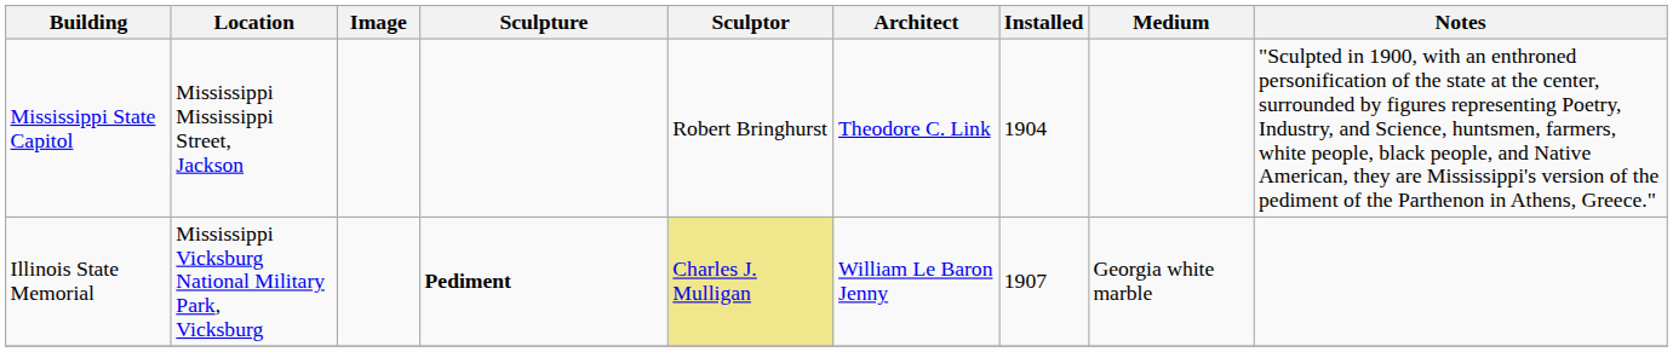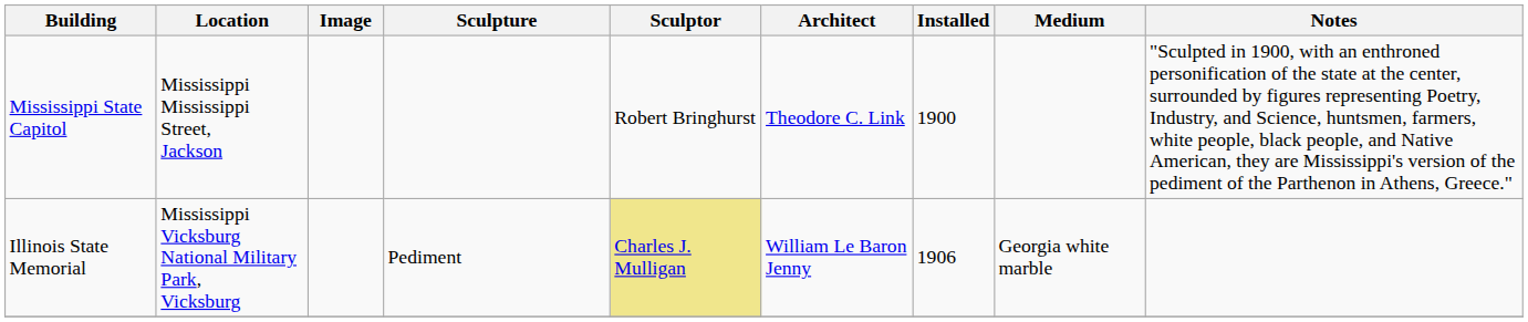Mississippi State Capitol | Installed: 1904 -> 1900
Illinois State Memorial | Sculpture: bold -> normal
Illinois State Memorial | Installed: 1907 -> 1906
